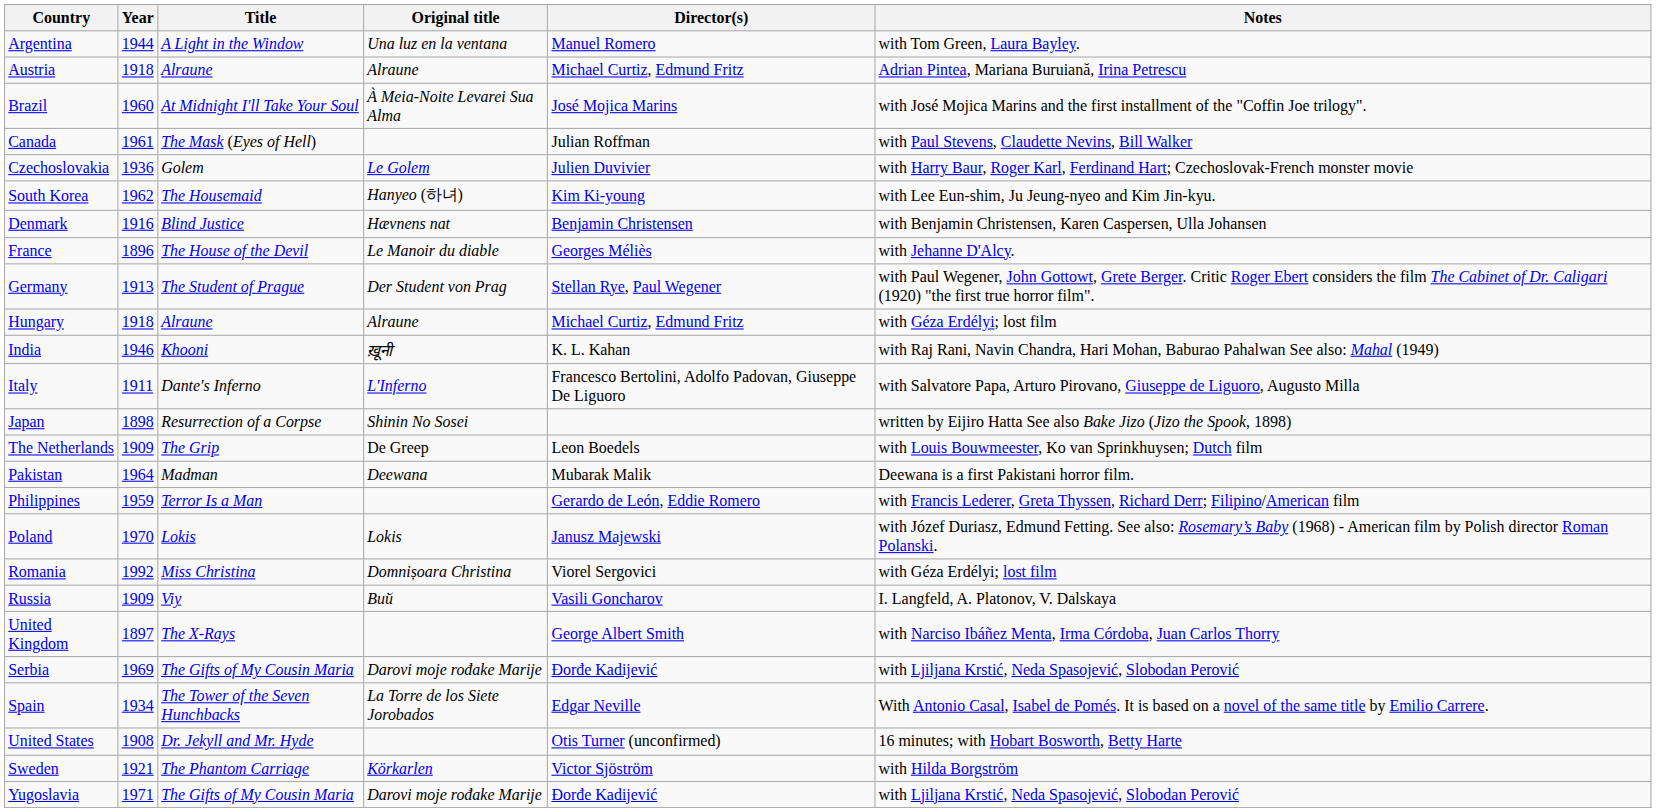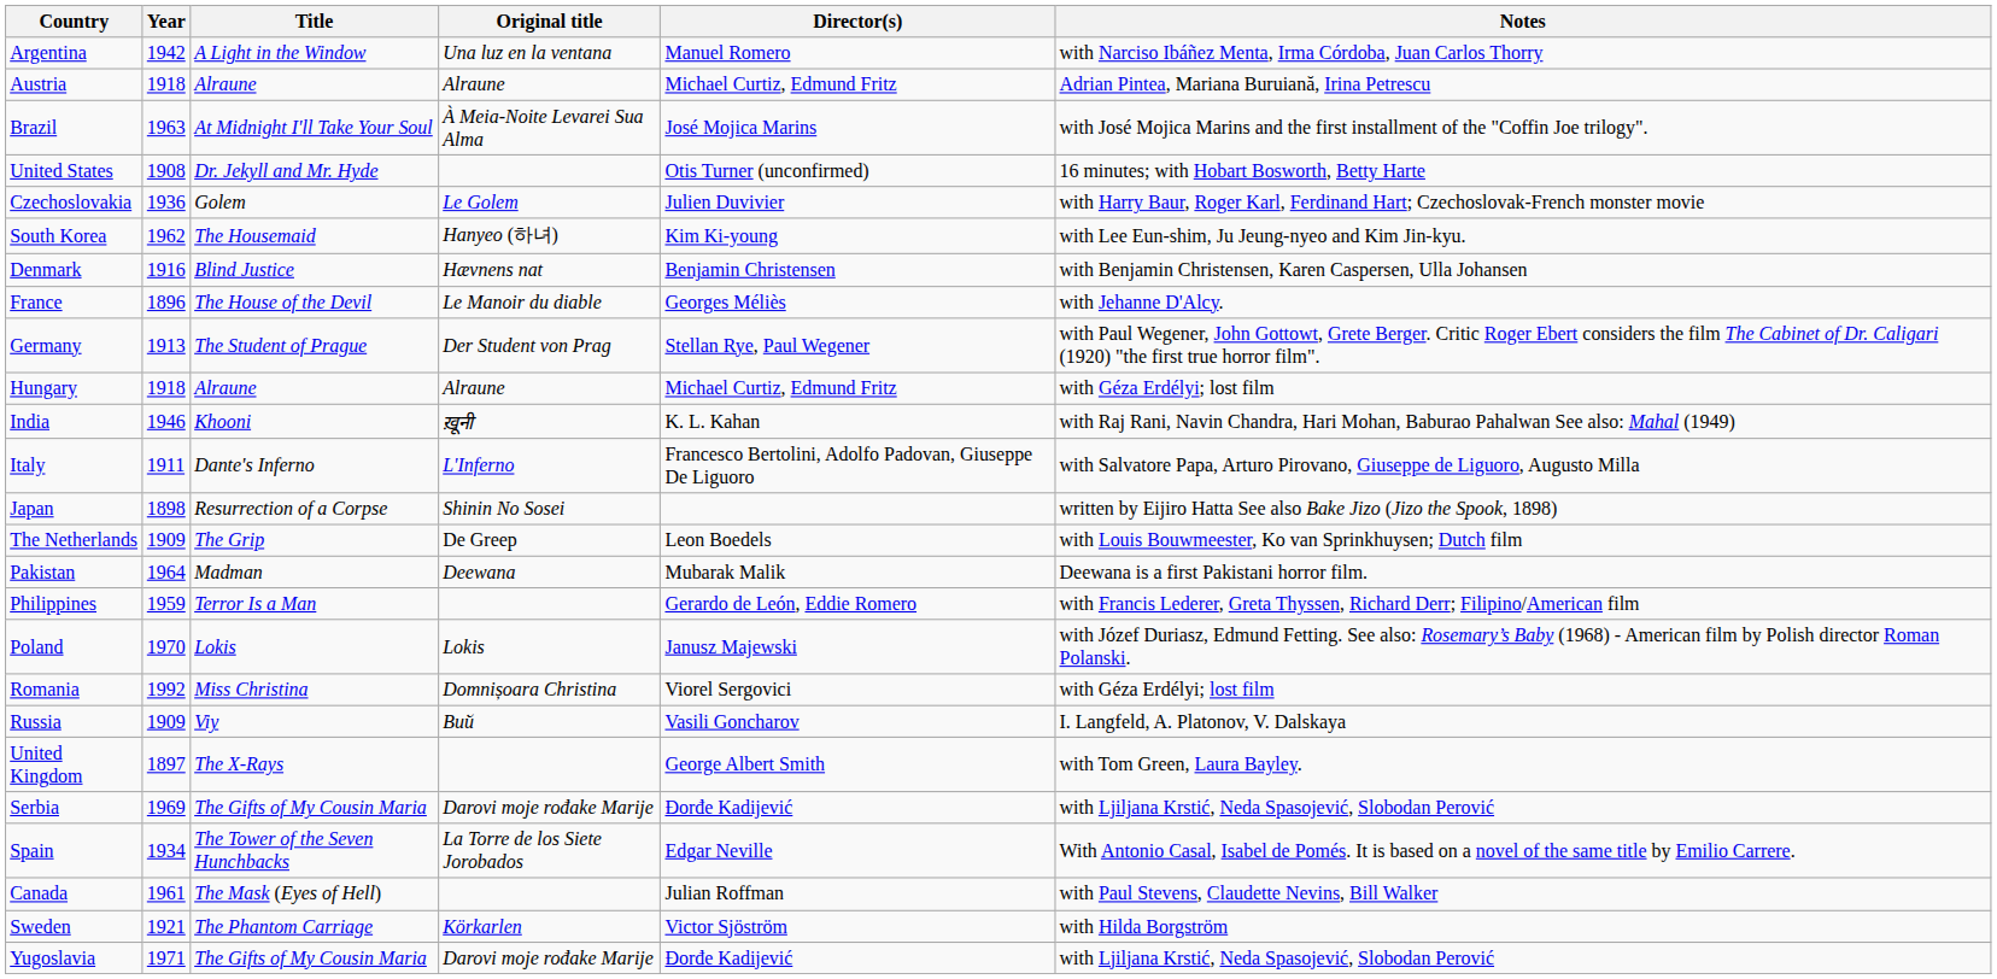Argentina | Year: 1944 -> 1942
Argentina | Notes: with Tom Green, Laura Bayley. -> with Narciso Ibáñez Menta, Irma Córdoba, Juan Carlos Thorry
Brazil | Year: 1960 -> 1963
rows swapped: Canada <-> United States
United Kingdom | Notes: with Narciso Ibáñez Menta, Irma Córdoba, Juan Carlos Thorry -> with Tom Green, Laura Bayley.
